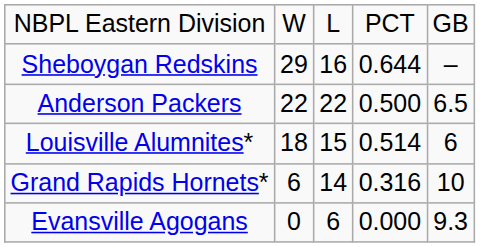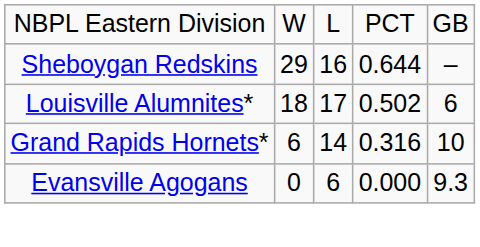- row: Anderson Packers | 22 | 22 | 0.500 | 6.5
Louisville Alumnites* | column 3: 15 -> 17
Louisville Alumnites* | column 4: 0.514 -> 0.502
